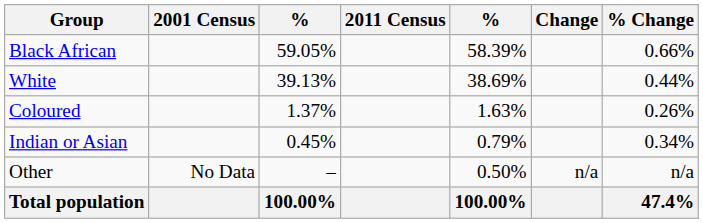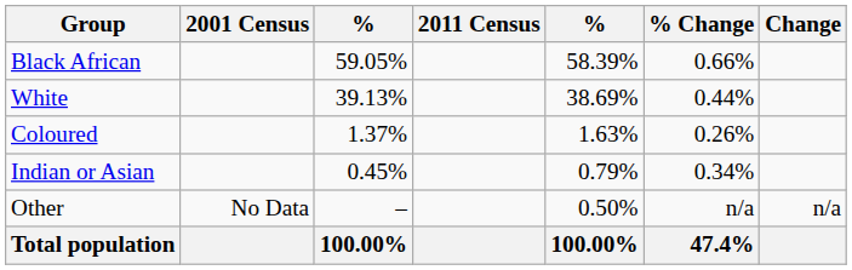columns swapped: Change <-> % Change
